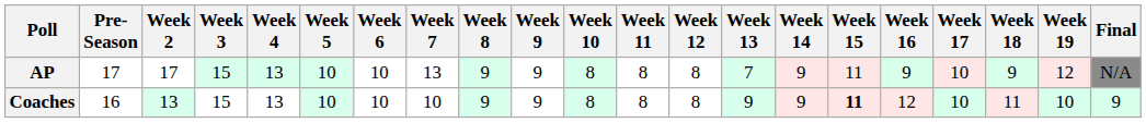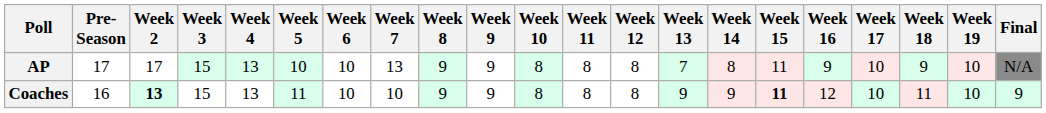AP | Week 14: 9 -> 8
AP | Week 19: 12 -> 10
Coaches | Week 2: normal -> bold
Coaches | Week 5: 10 -> 11
